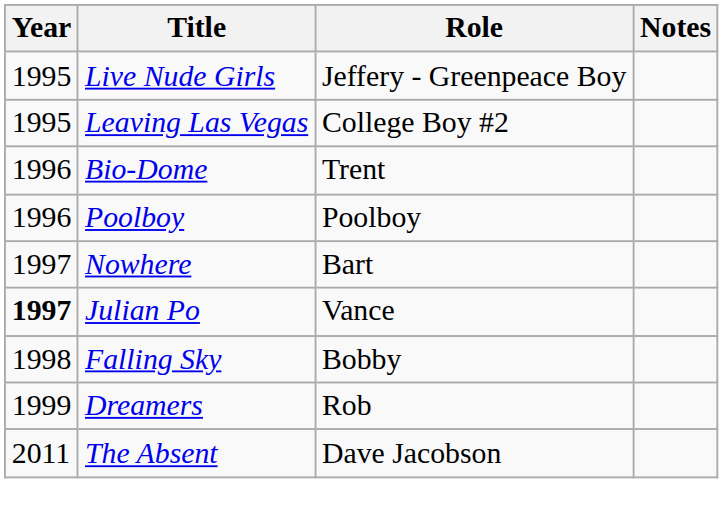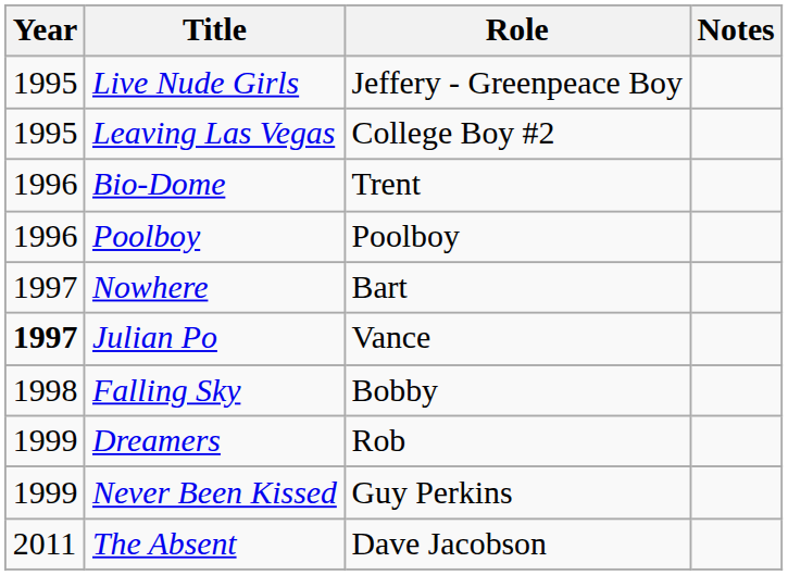+ row: 1999 | Never Been Kissed | Guy Perkins
